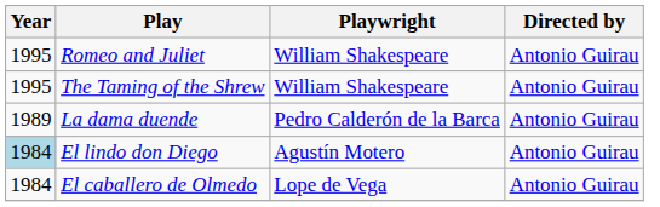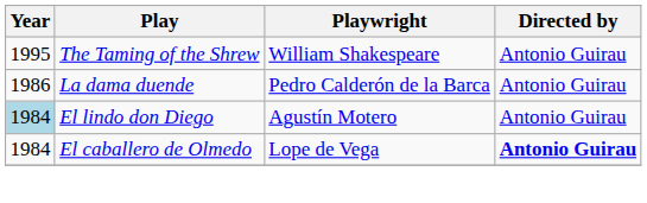- row: 1995 | Romeo and Juliet | William Shakespeare | Antonio Guirau
La dama duende | Year: 1989 -> 1986
El caballero de Olmedo | Directed by: normal -> bold
